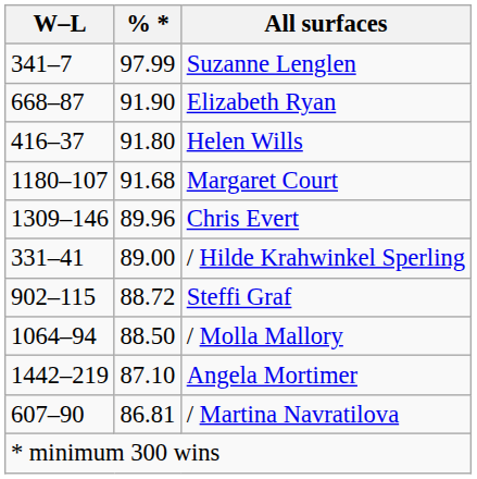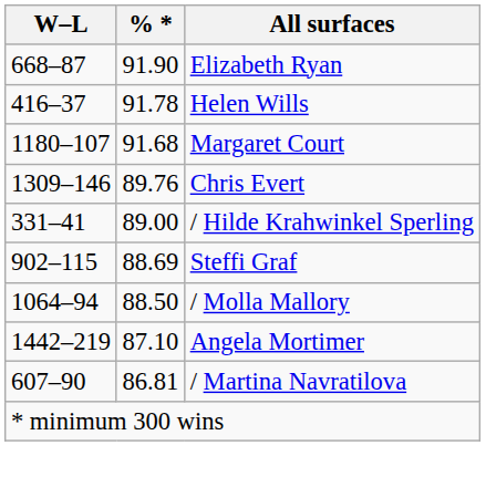- row: 341–7 | 97.99 | Suzanne Lenglen
Helen Wills | % *: 91.80 -> 91.78
Chris Evert | % *: 89.96 -> 89.76
Steffi Graf | % *: 88.72 -> 88.69
